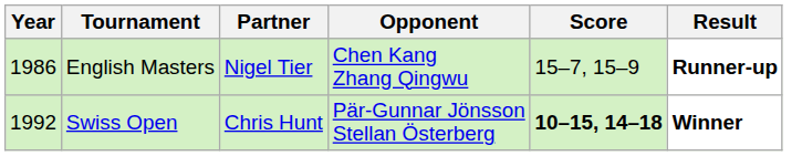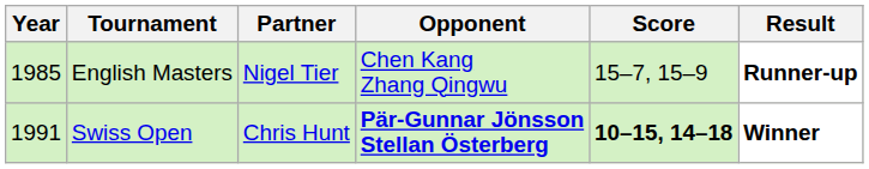English Masters | Year: 1986 -> 1985
Swiss Open | Year: 1992 -> 1991
Swiss Open | Opponent: normal -> bold
